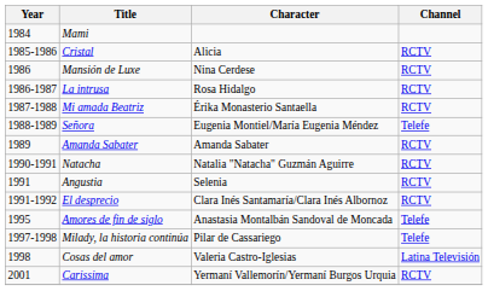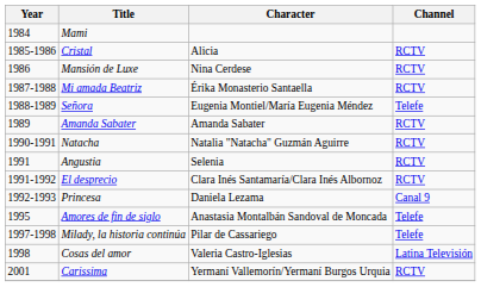- row: 1986-1987 | La intrusa | Rosa Hidalgo | RCTV
+ row: 1992-1993 | Princesa | Daniela Lezama | Canal 9
